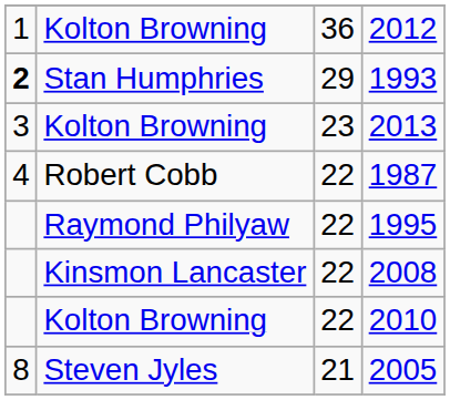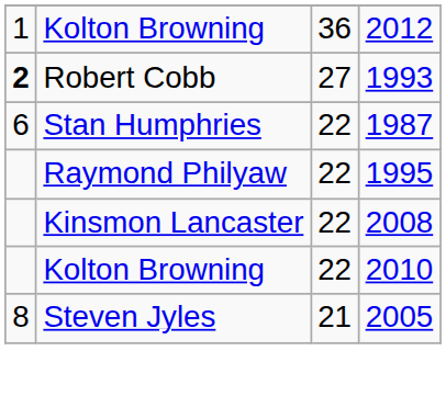1993 | column 2: Stan Humphries -> Robert Cobb
1993 | column 3: 29 -> 27
- row: 3 | Kolton Browning | 23 | 2013
1987 | column 1: 4 -> 6
1987 | column 2: Robert Cobb -> Stan Humphries
